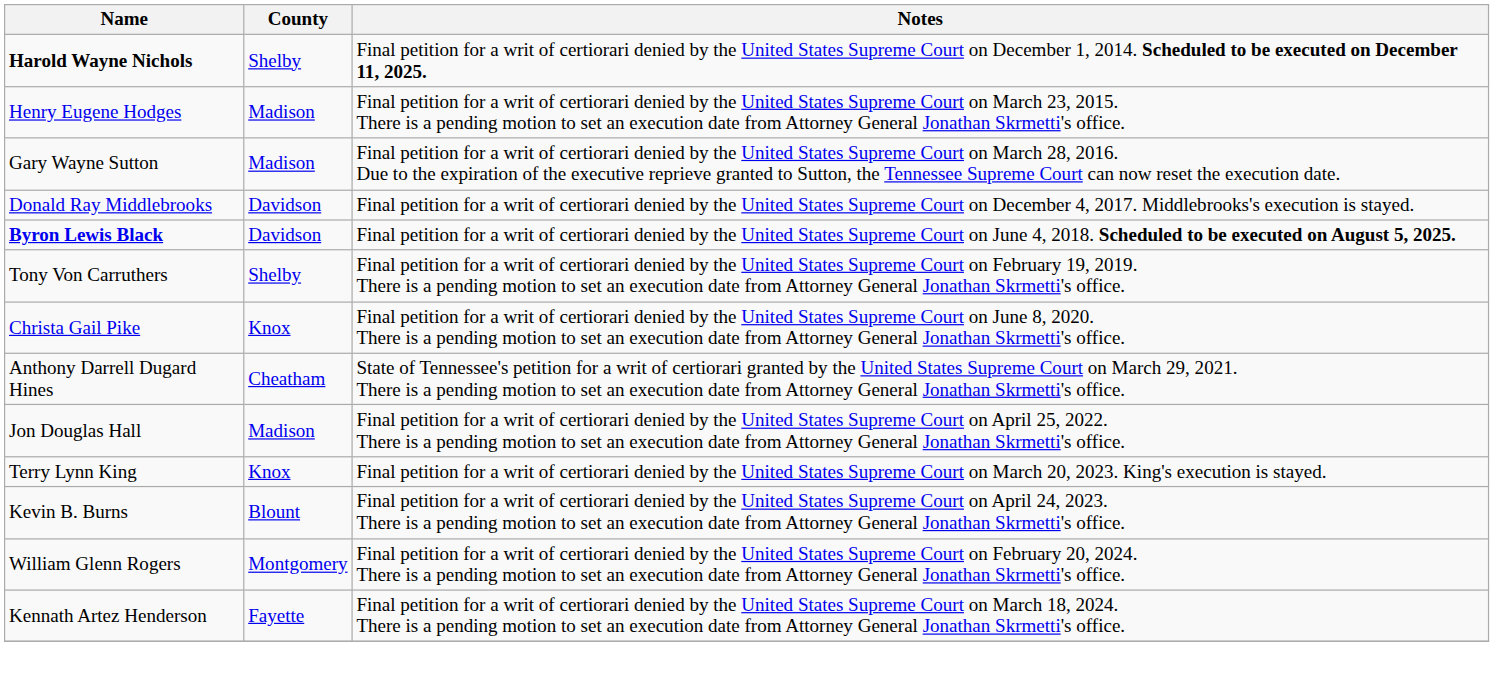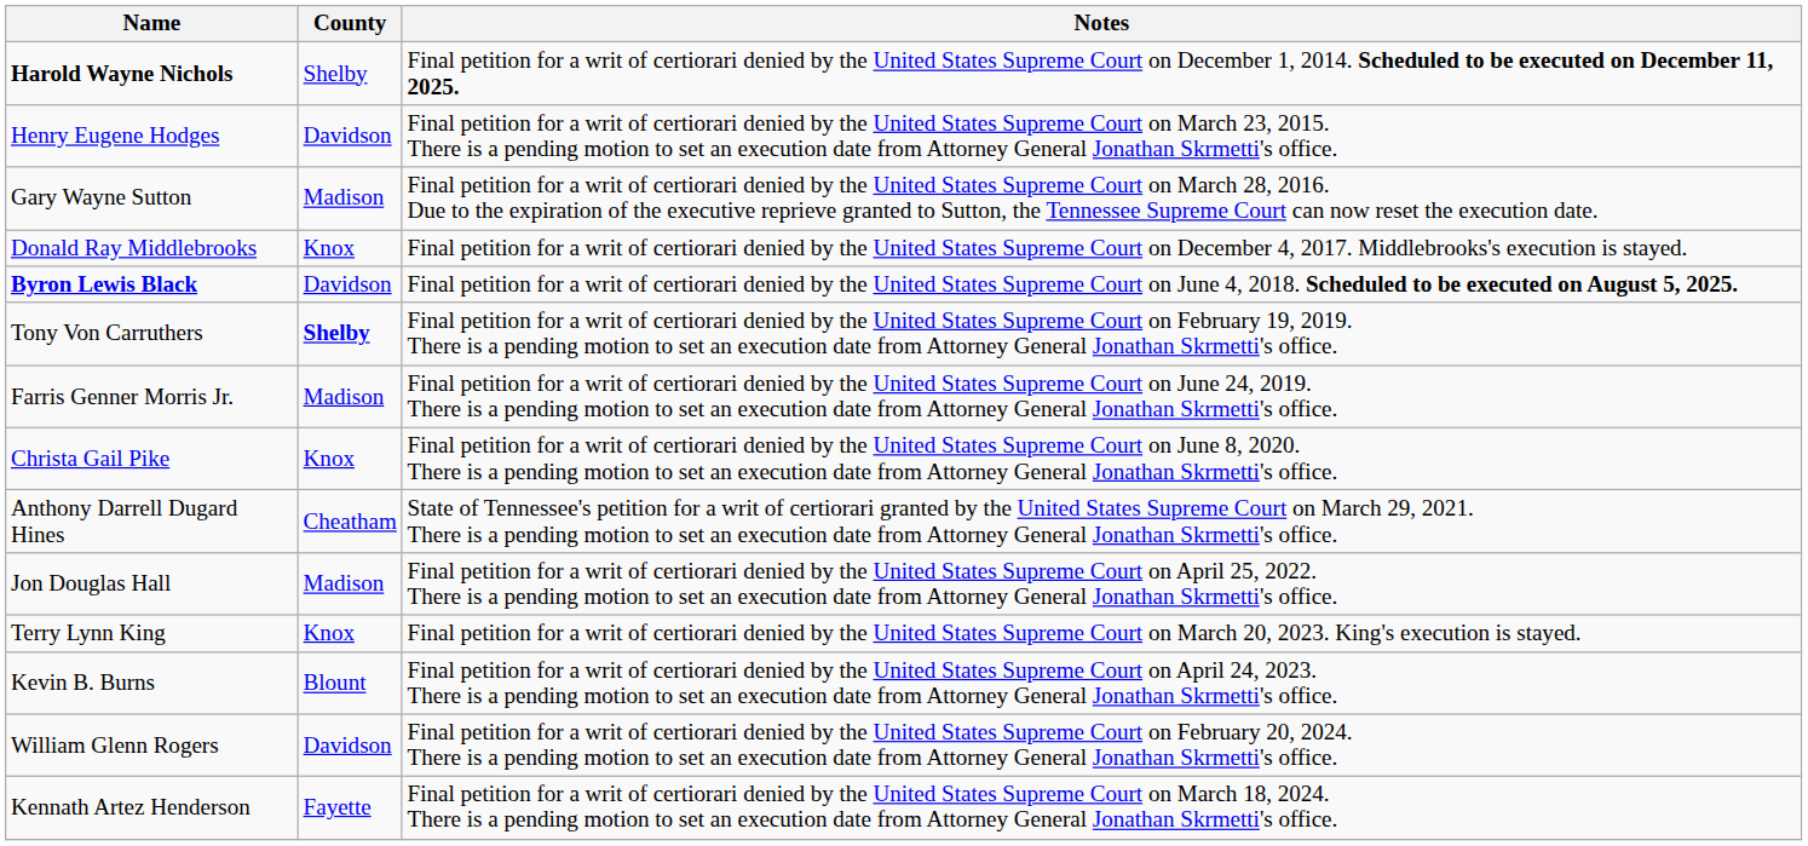Henry Eugene Hodges | County: Madison -> Davidson
Donald Ray Middlebrooks | County: Davidson -> Knox
Tony Von Carruthers | County: normal -> bold
+ row: Farris Genner Morris Jr. | Madison | Final petition for a writ of certiorari denied by the United States Supreme Court on June 24, 2019. There is a pending motion to set an execution date from Attorney General Jonathan Skrmetti's office.
William Glenn Rogers | County: Montgomery -> Davidson
